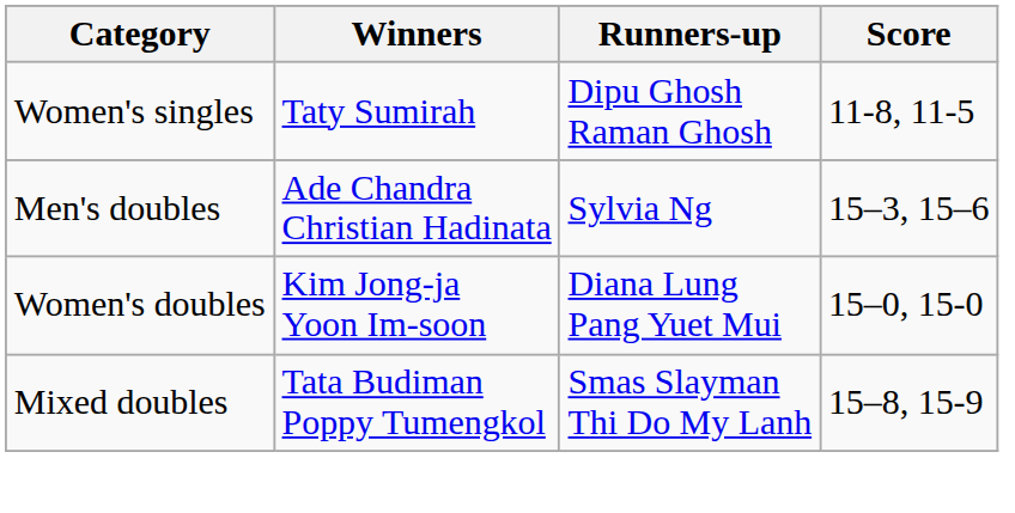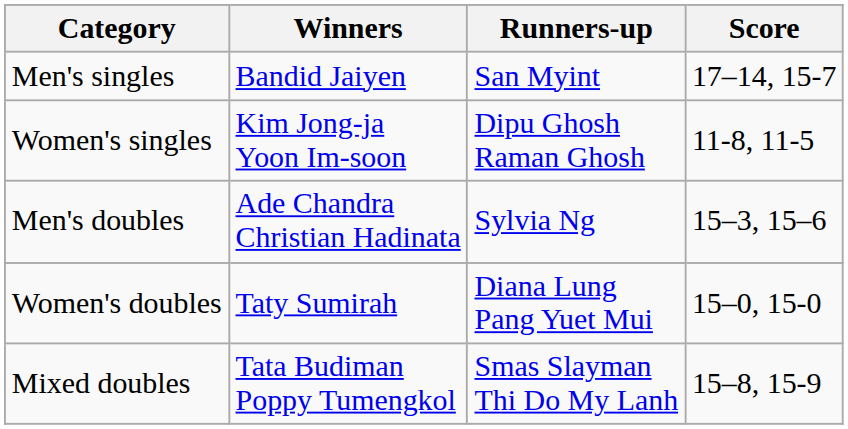+ row: Men's singles | Bandid Jaiyen | San Myint | 17–14, 15-7
Women's singles | Winners: Taty Sumirah -> Kim Jong-ja Yoon Im-soon
Women's doubles | Winners: Kim Jong-ja Yoon Im-soon -> Taty Sumirah
